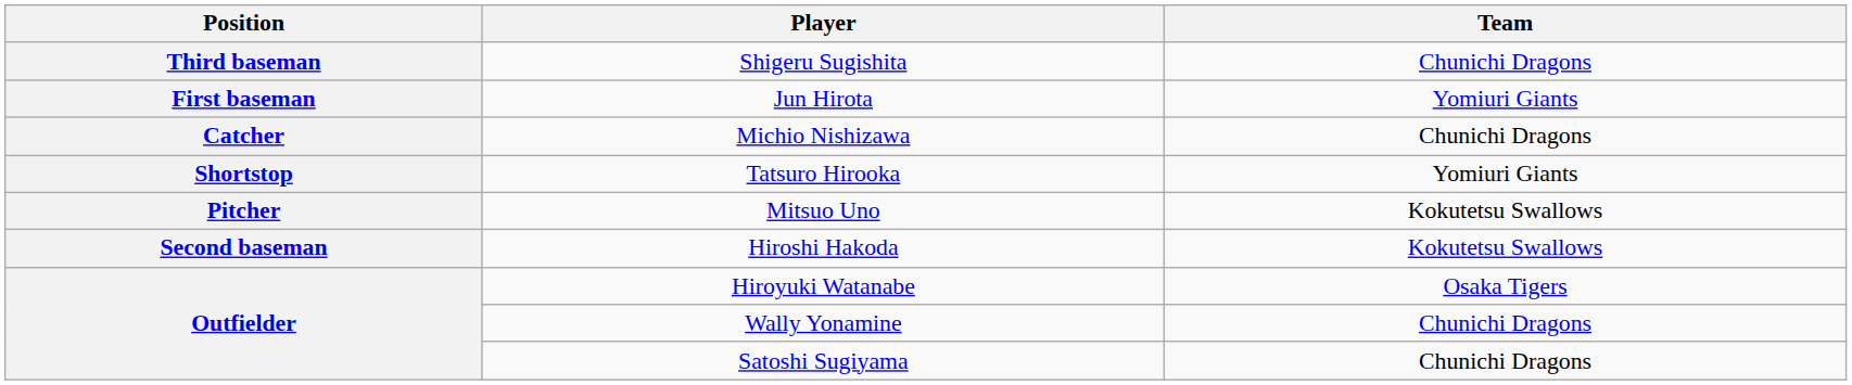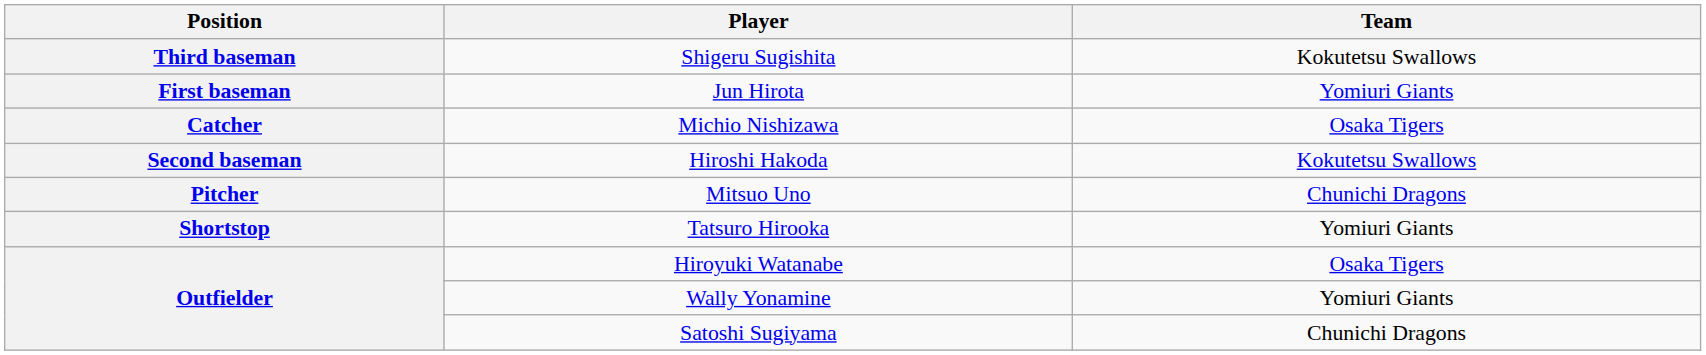Shigeru Sugishita | Team: Chunichi Dragons -> Kokutetsu Swallows
Michio Nishizawa | Team: Chunichi Dragons -> Osaka Tigers
rows swapped: Hiroshi Hakoda <-> Tatsuro Hirooka
Mitsuo Uno | Team: Kokutetsu Swallows -> Chunichi Dragons
Wally Yonamine | Team: Chunichi Dragons -> Yomiuri Giants
